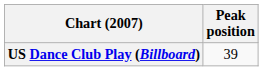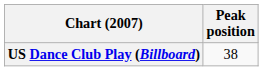US Dance Club Play (Billboard) | Peak position: 39 -> 38
